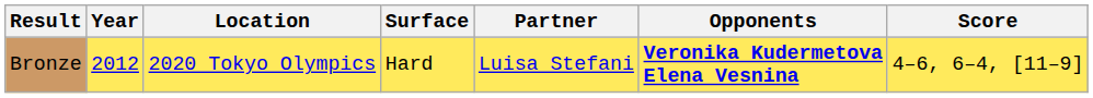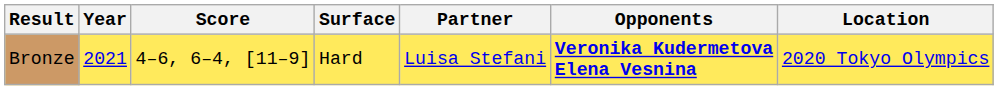columns swapped: Location <-> Score
Bronze | Year: 2012 -> 2021
